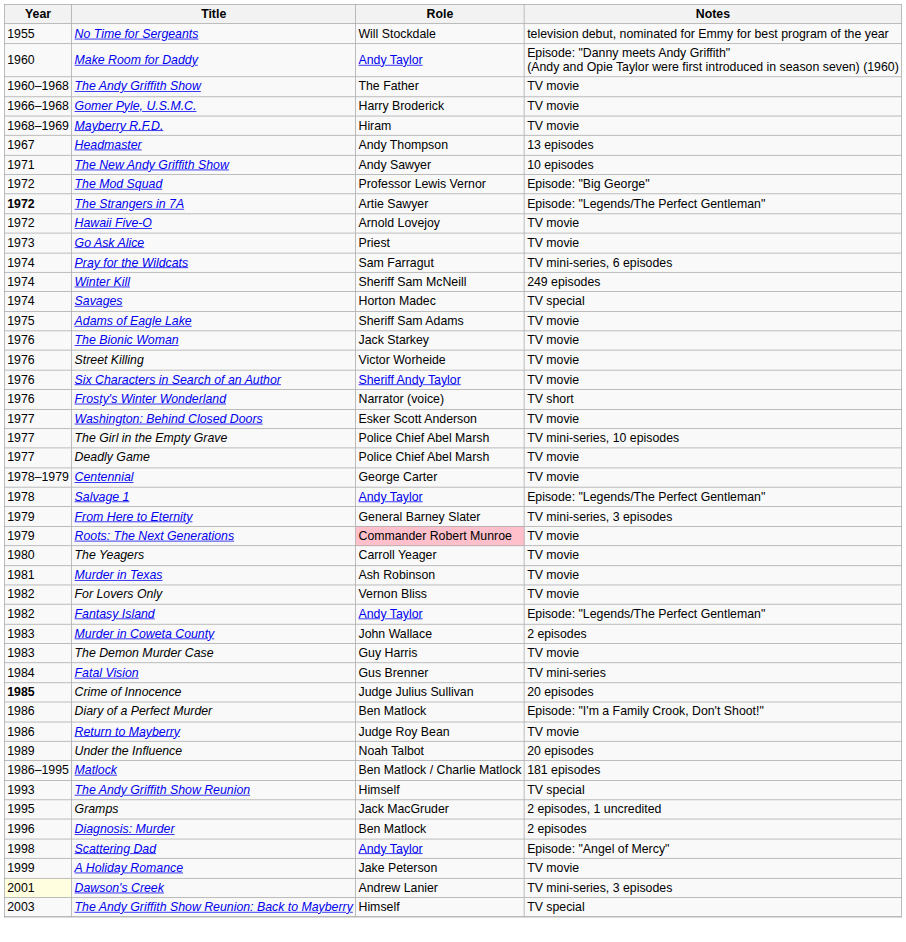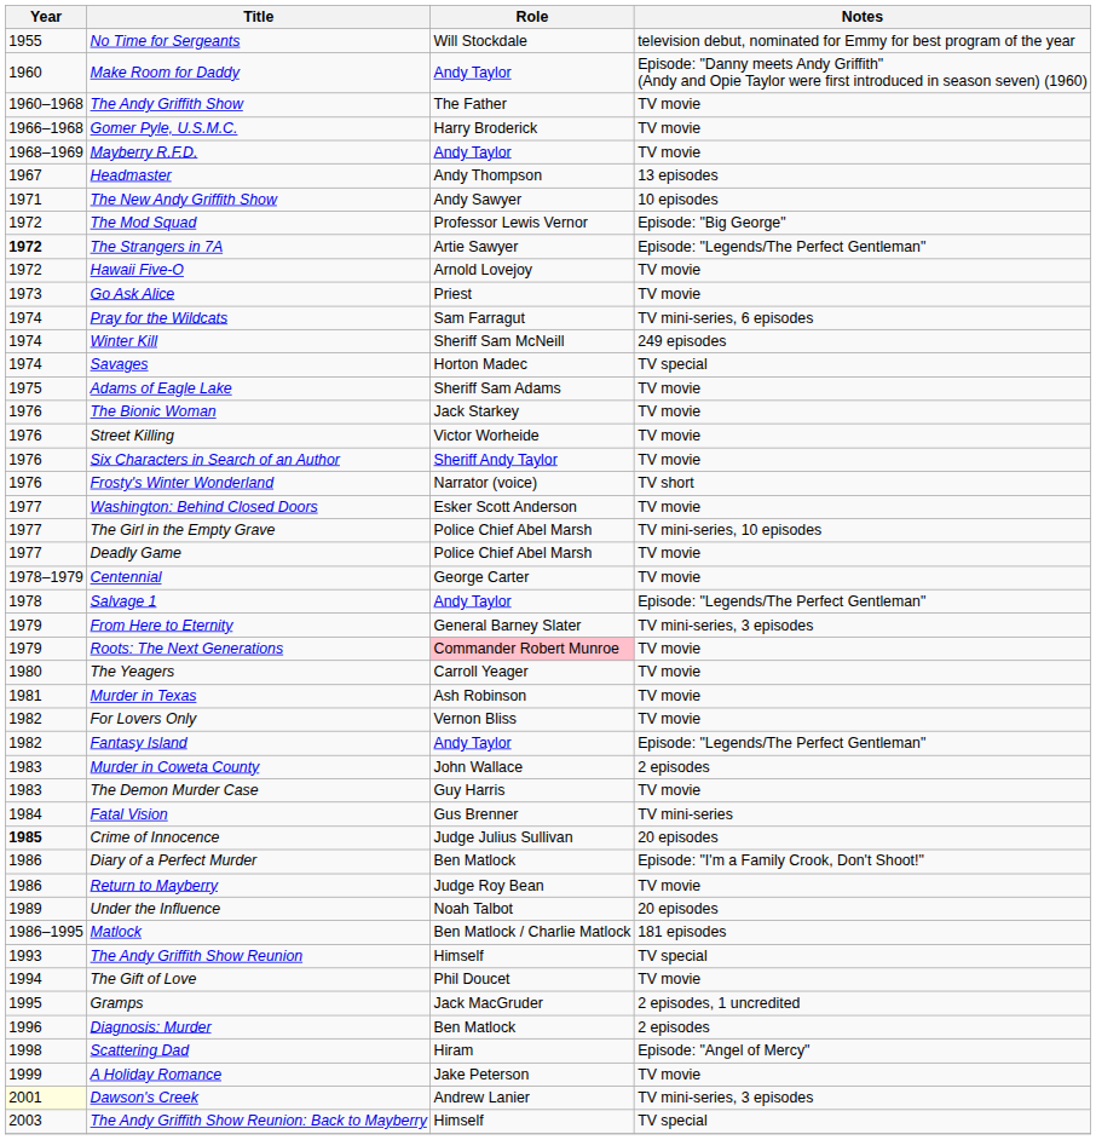Mayberry R.F.D. | Role: Hiram -> Andy Taylor
+ row: 1994 | The Gift of Love | Phil Doucet | TV movie
Scattering Dad | Role: Andy Taylor -> Hiram
